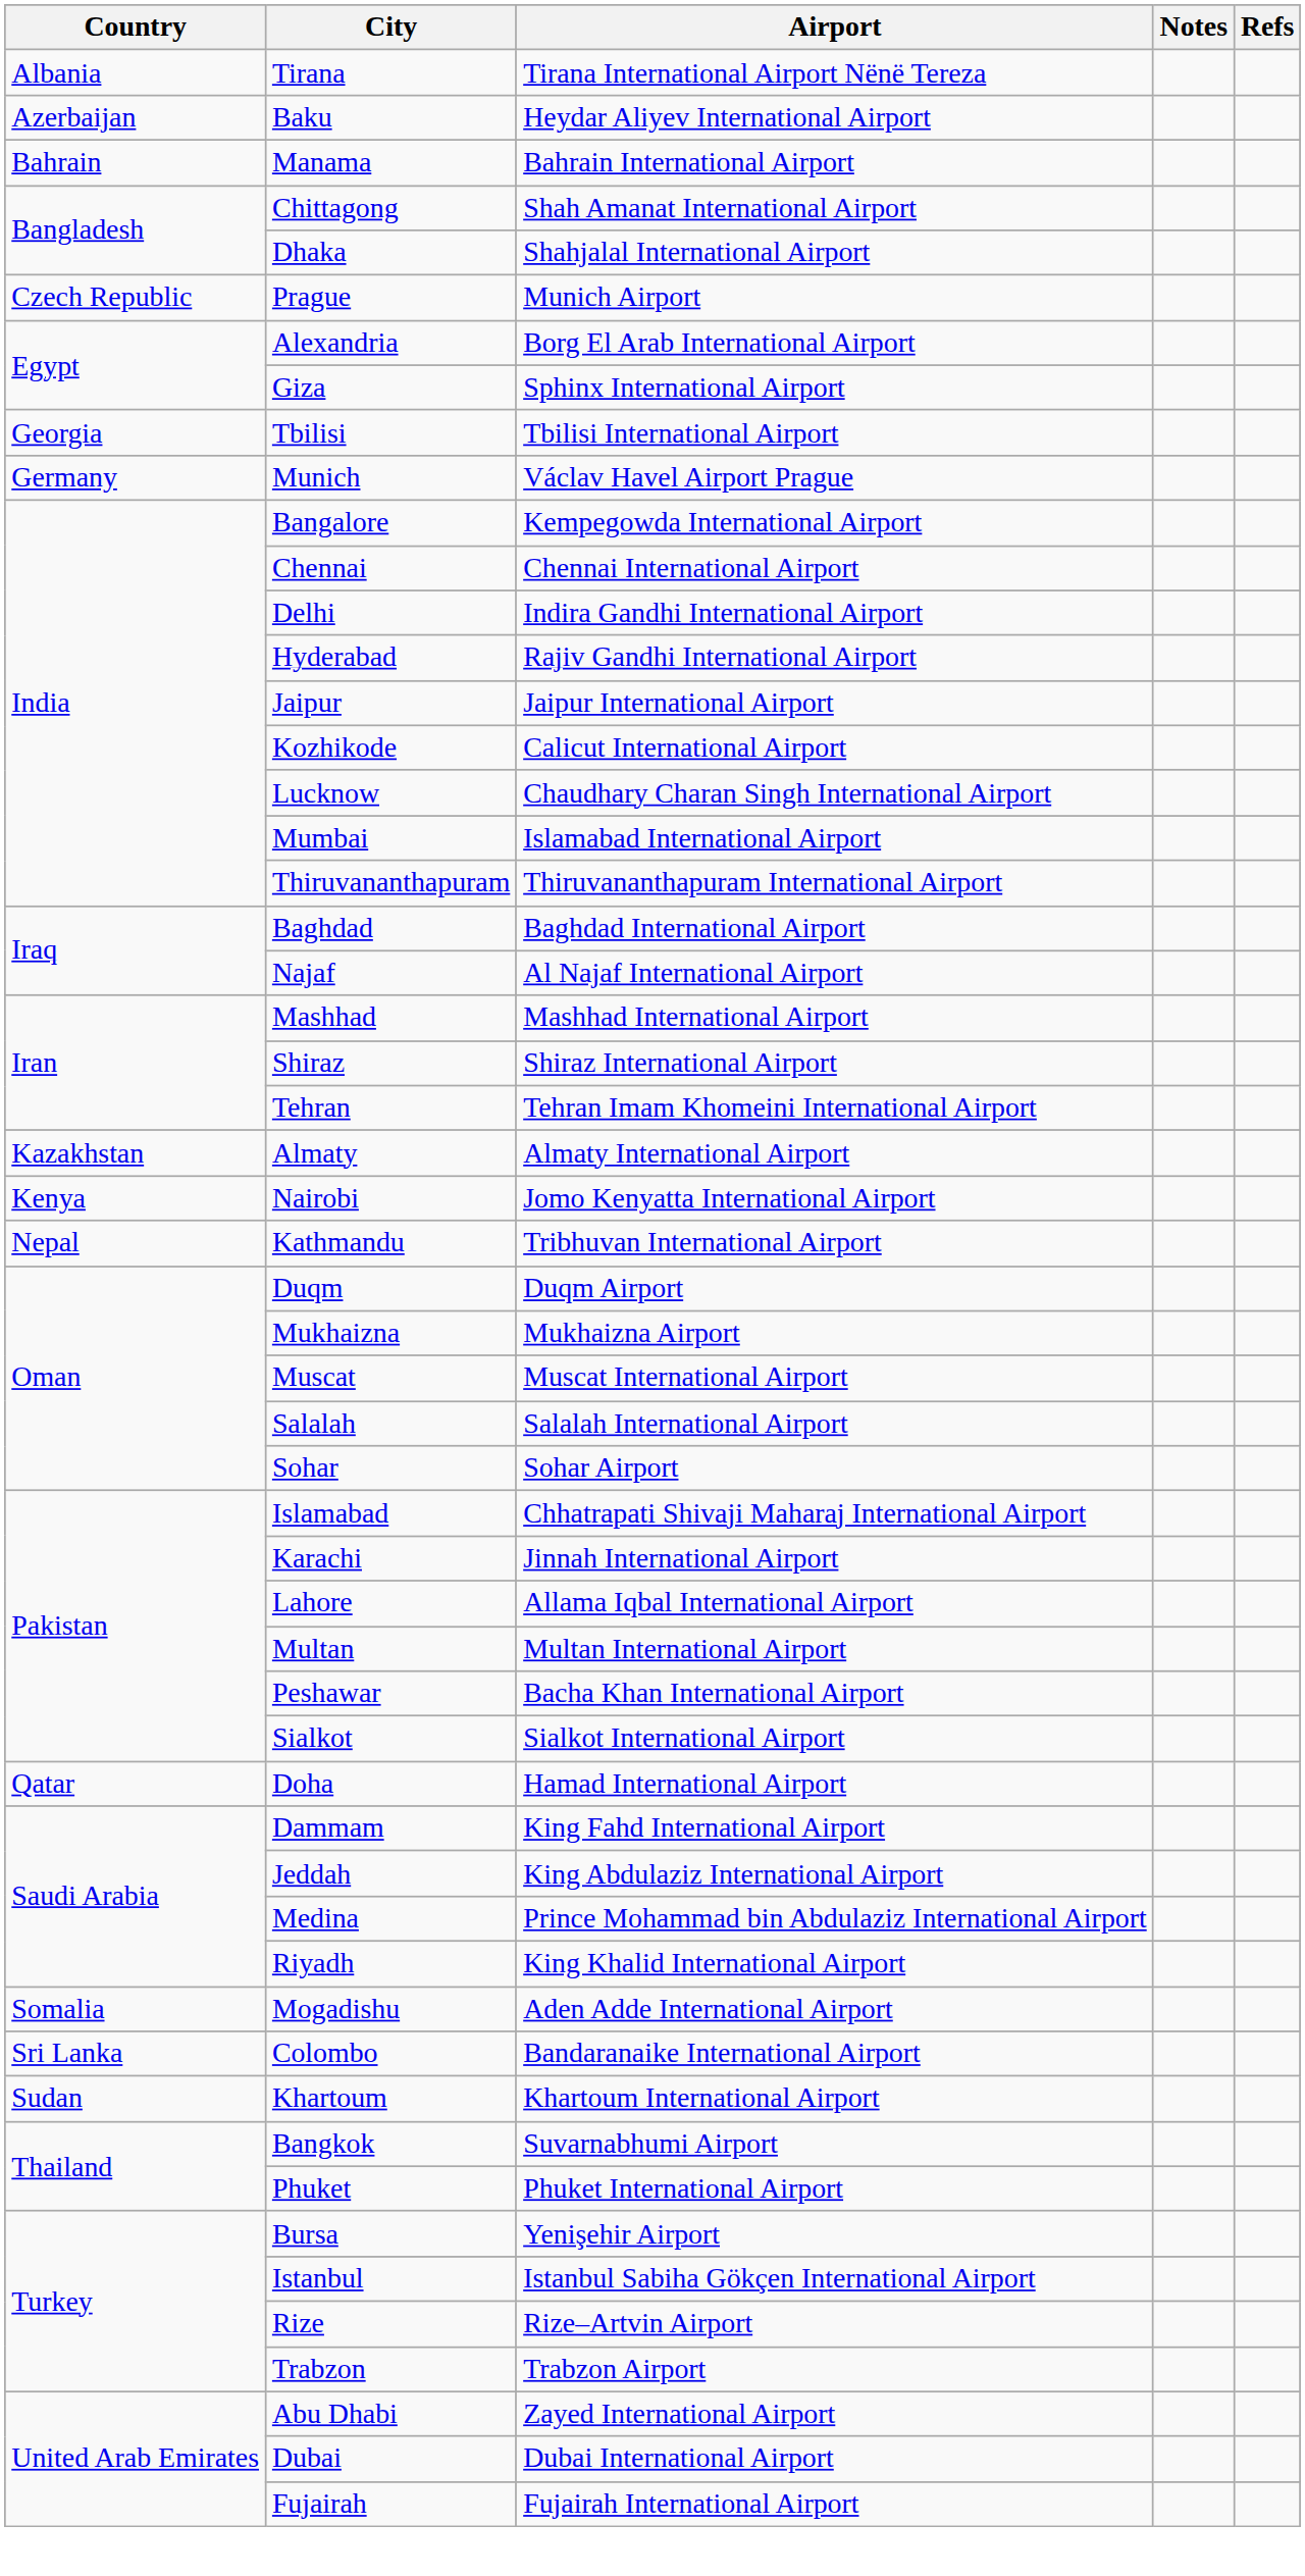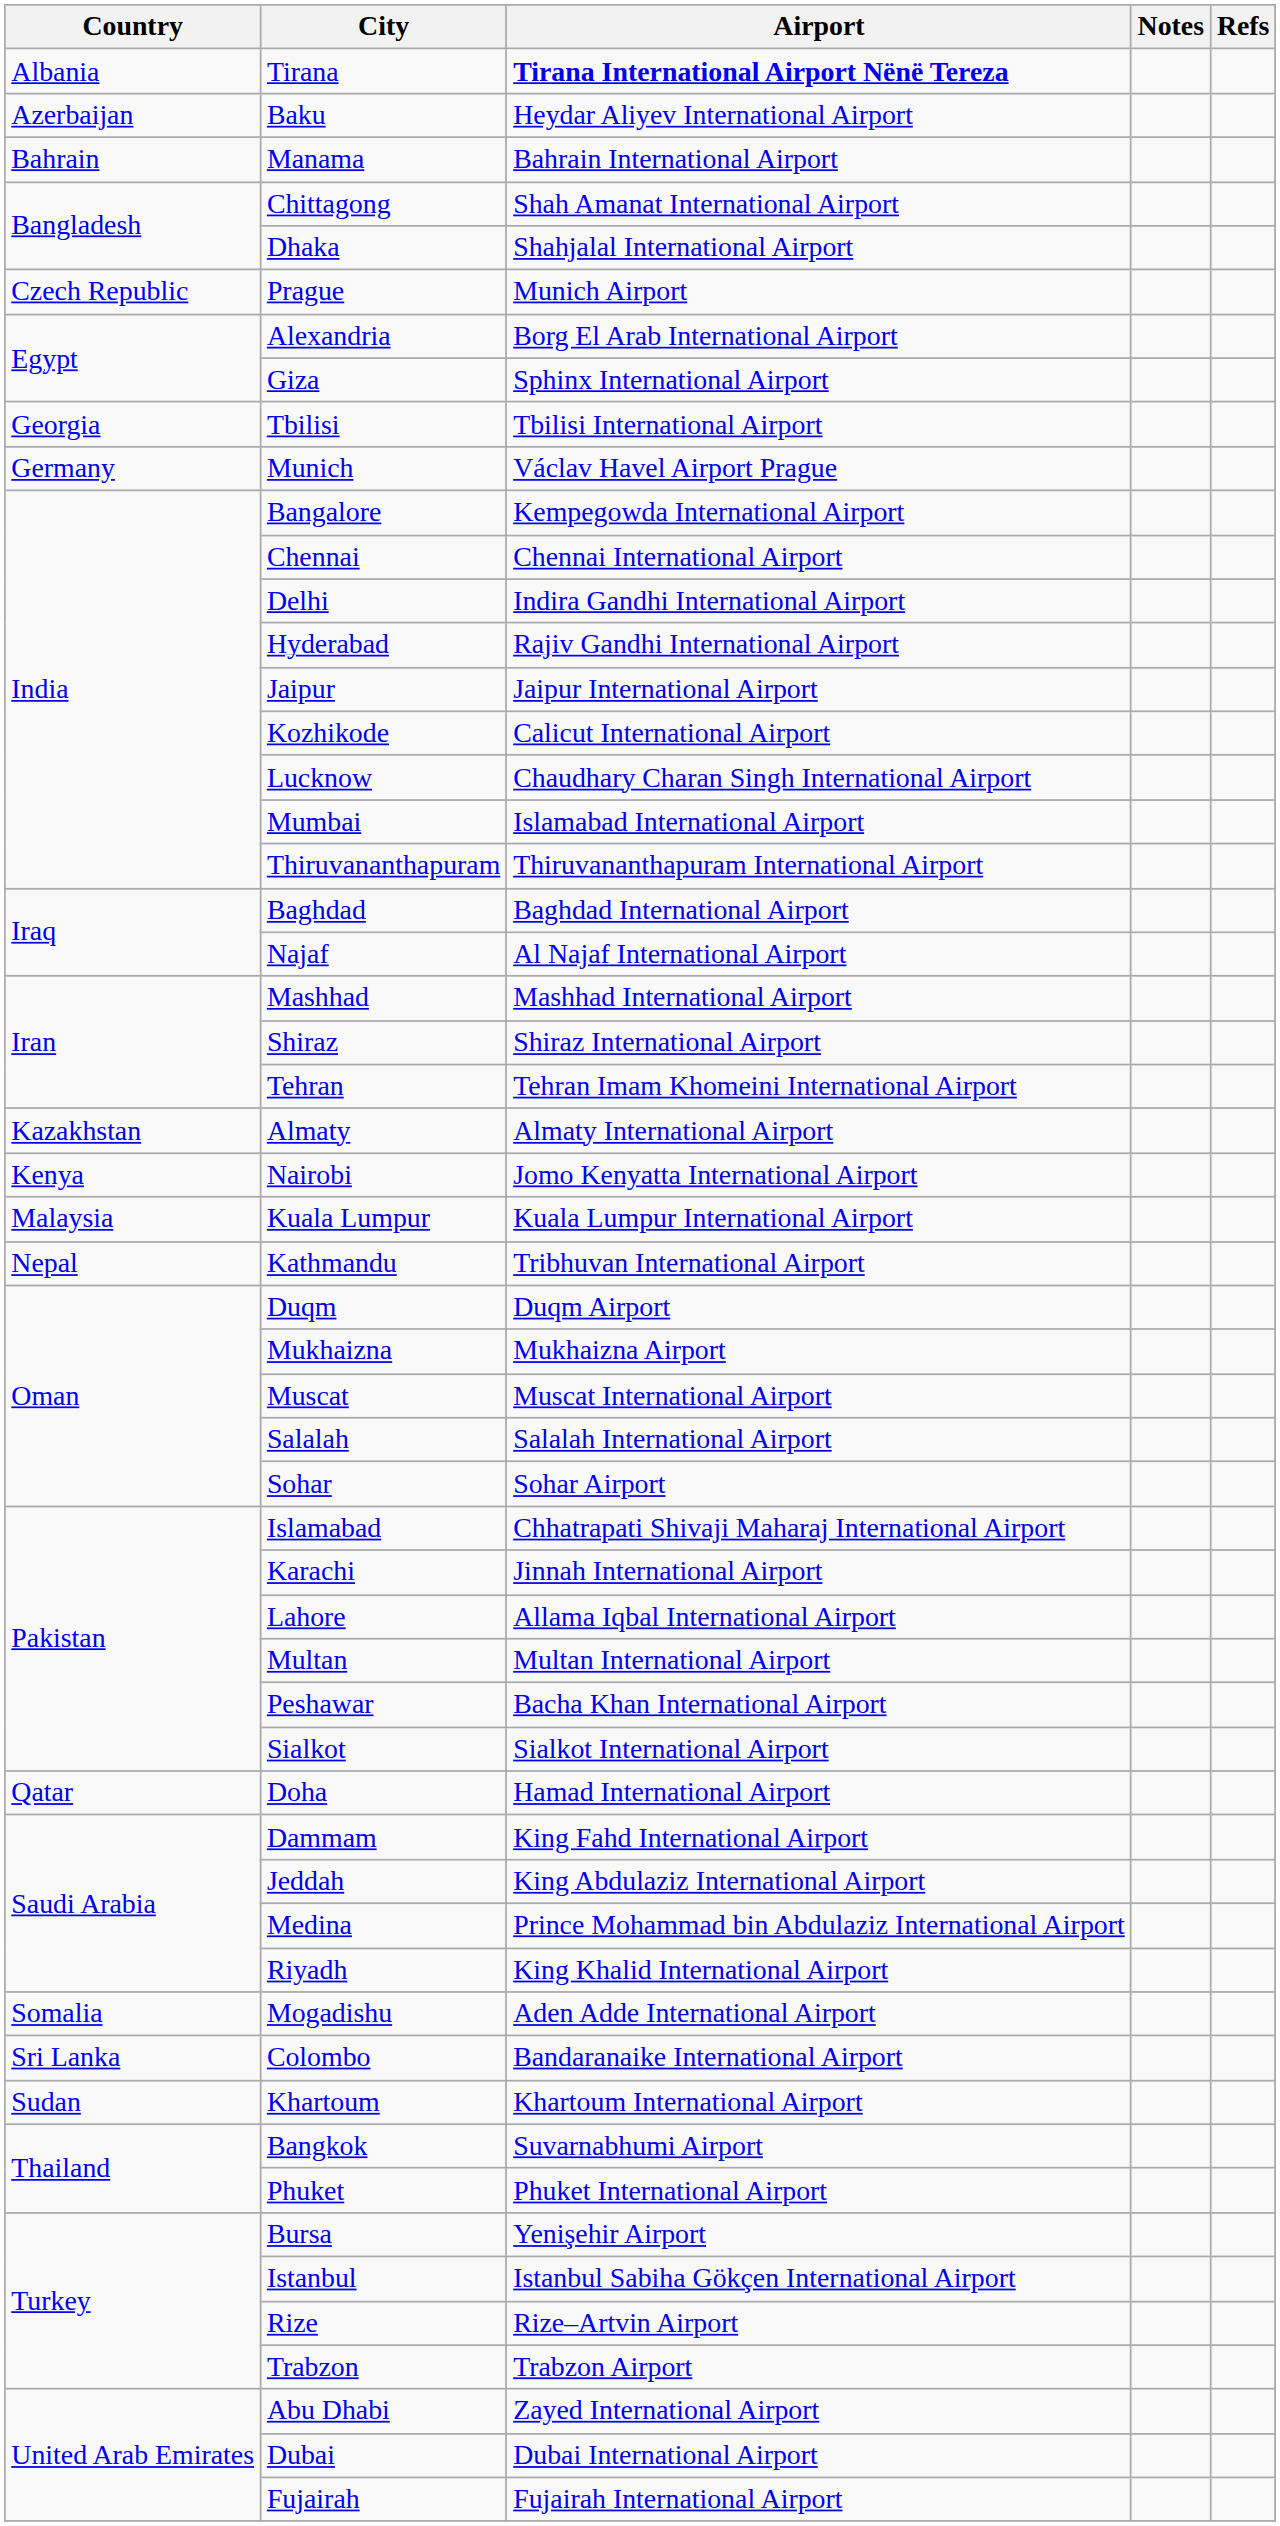Tirana | Airport: normal -> bold
+ row: Malaysia | Kuala Lumpur | Kuala Lumpur International Airport
